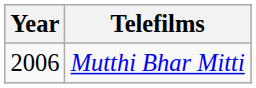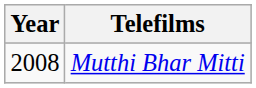Mutthi Bhar Mitti | Year: 2006 -> 2008
